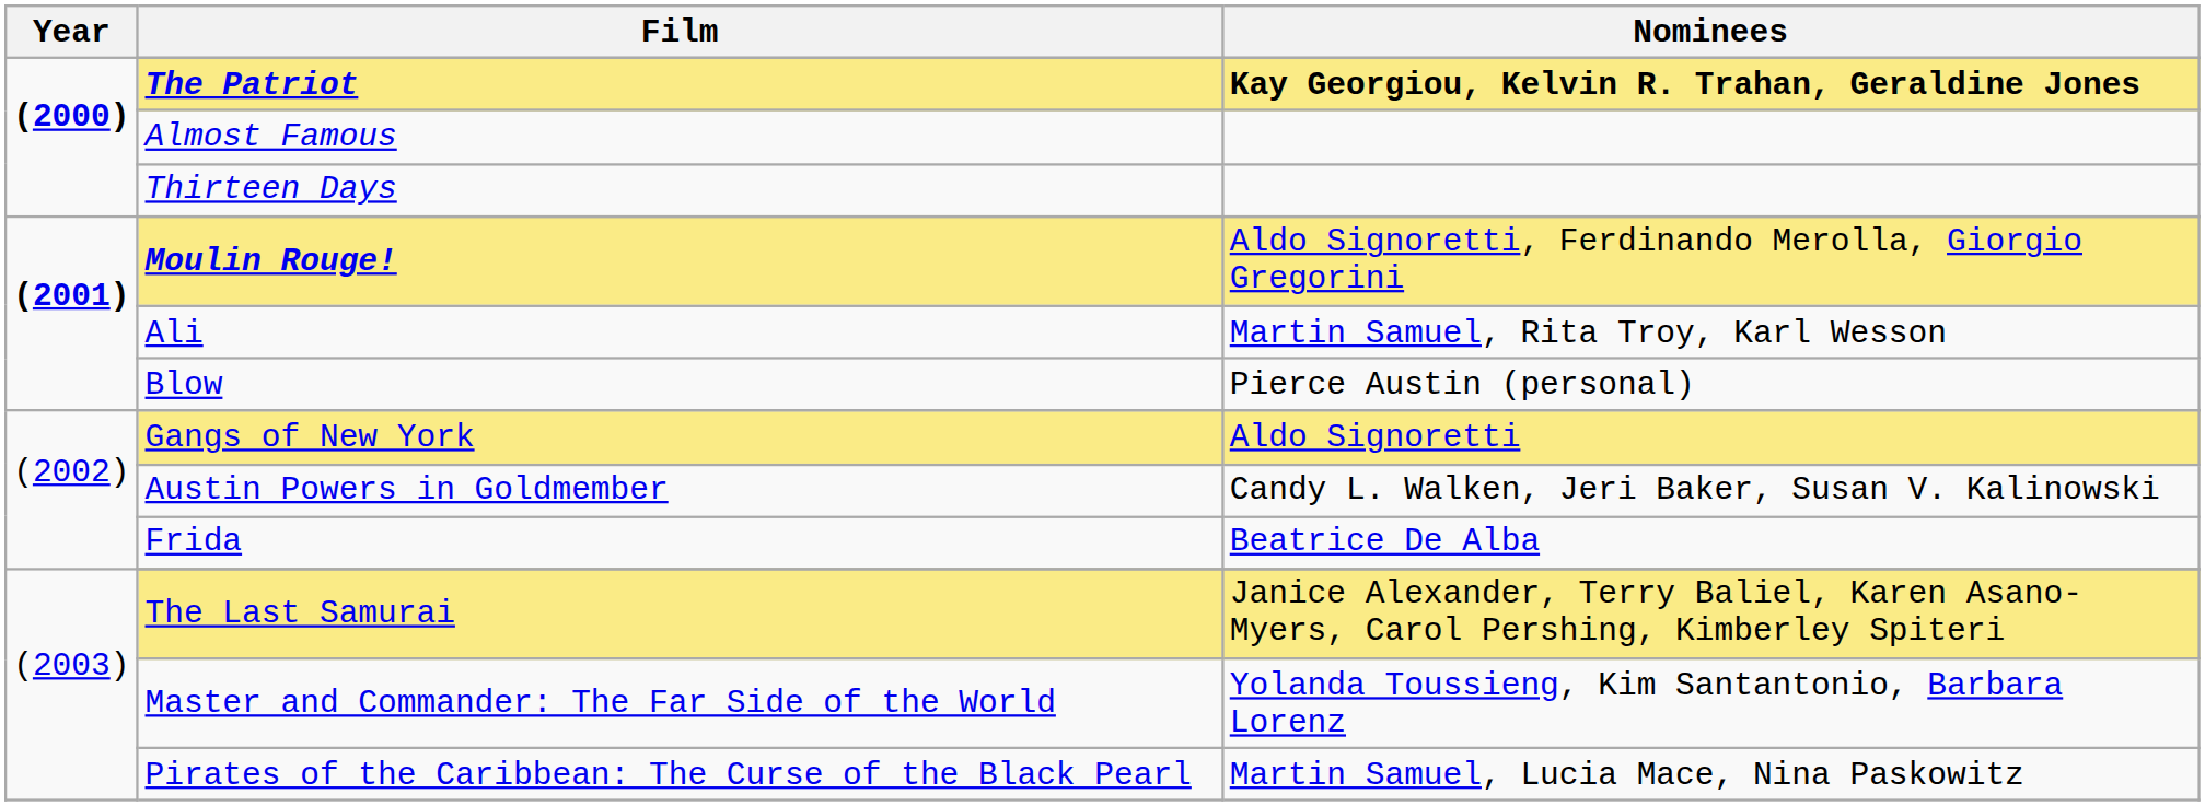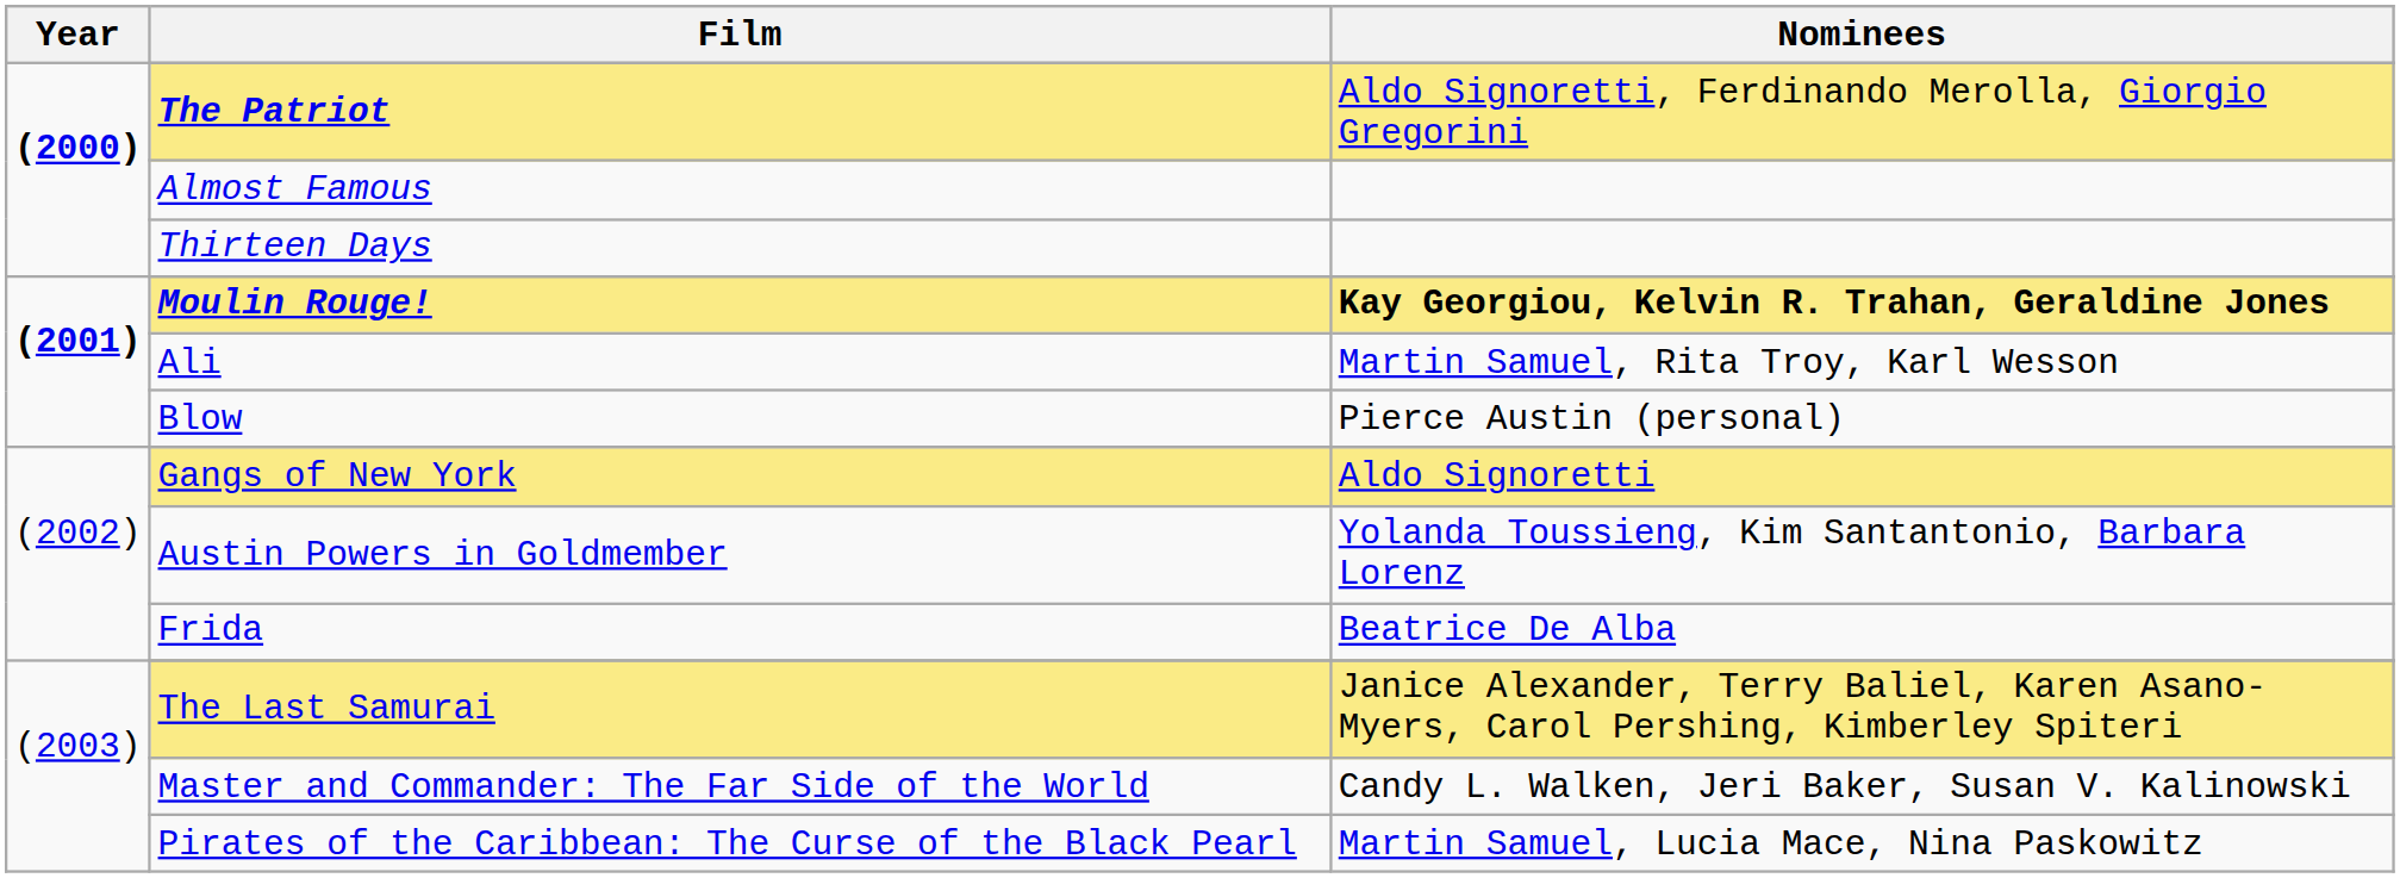The Patriot | Nominees: Kay Georgiou, Kelvin R. Trahan, Geraldine Jones -> Aldo Signoretti, Ferdinando Merolla, Giorgio Gregorini
Moulin Rouge! | Nominees: Aldo Signoretti, Ferdinando Merolla, Giorgio Gregorini -> Kay Georgiou, Kelvin R. Trahan, Geraldine Jones
Austin Powers in Goldmember | Nominees: Candy L. Walken, Jeri Baker, Susan V. Kalinowski -> Yolanda Toussieng, Kim Santantonio, Barbara Lorenz
Master and Commander: The Far Side of the World | Nominees: Yolanda Toussieng, Kim Santantonio, Barbara Lorenz -> Candy L. Walken, Jeri Baker, Susan V. Kalinowski
